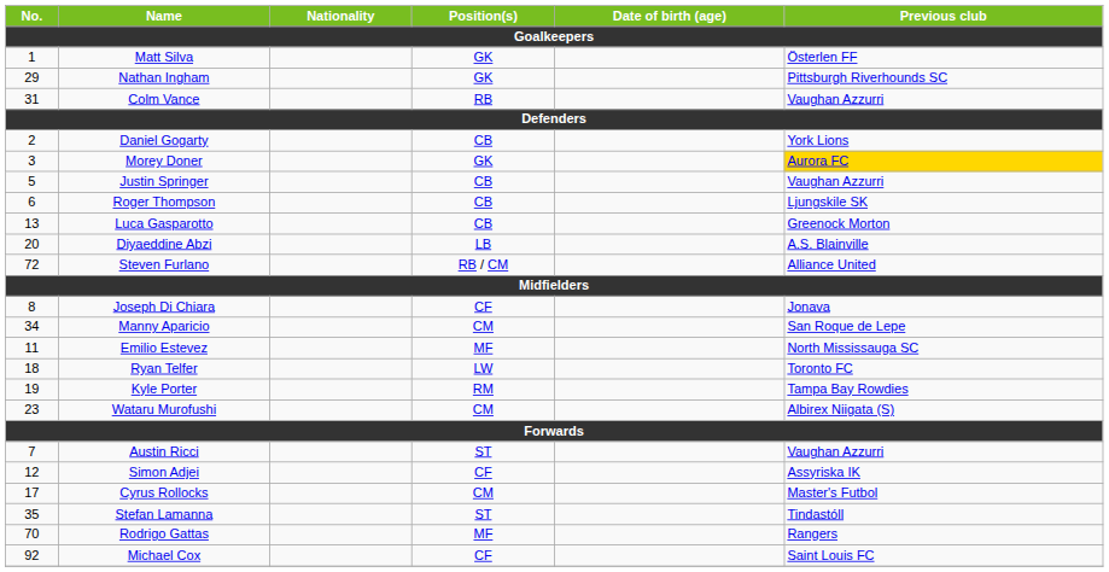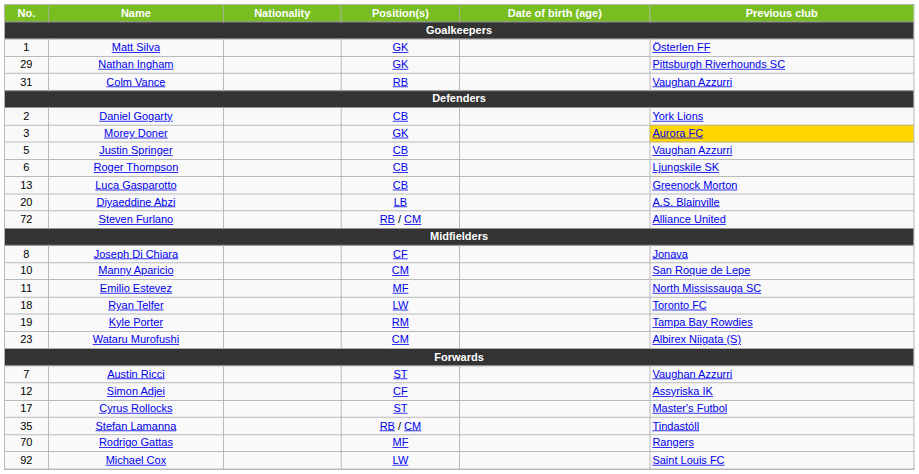Manny Aparicio | No.: 34 -> 10
Cyrus Rollocks | Position(s): CM -> ST
Stefan Lamanna | Position(s): ST -> RB / CM
Michael Cox | Position(s): CF -> LW
